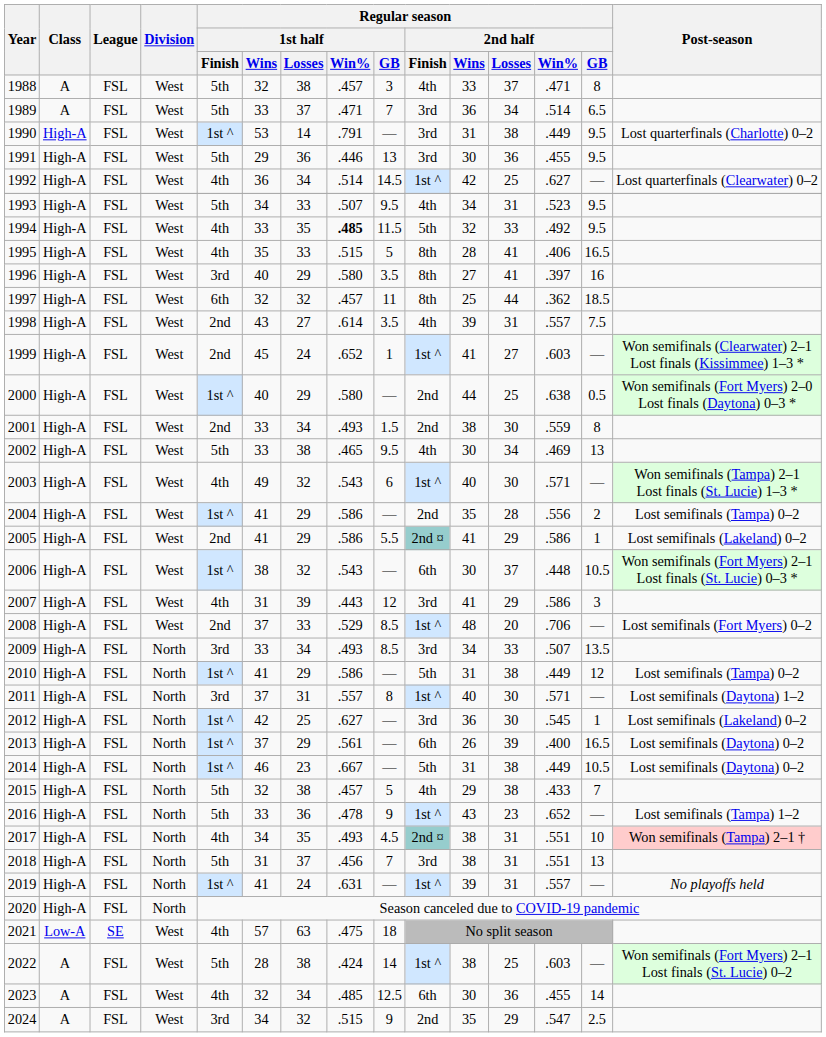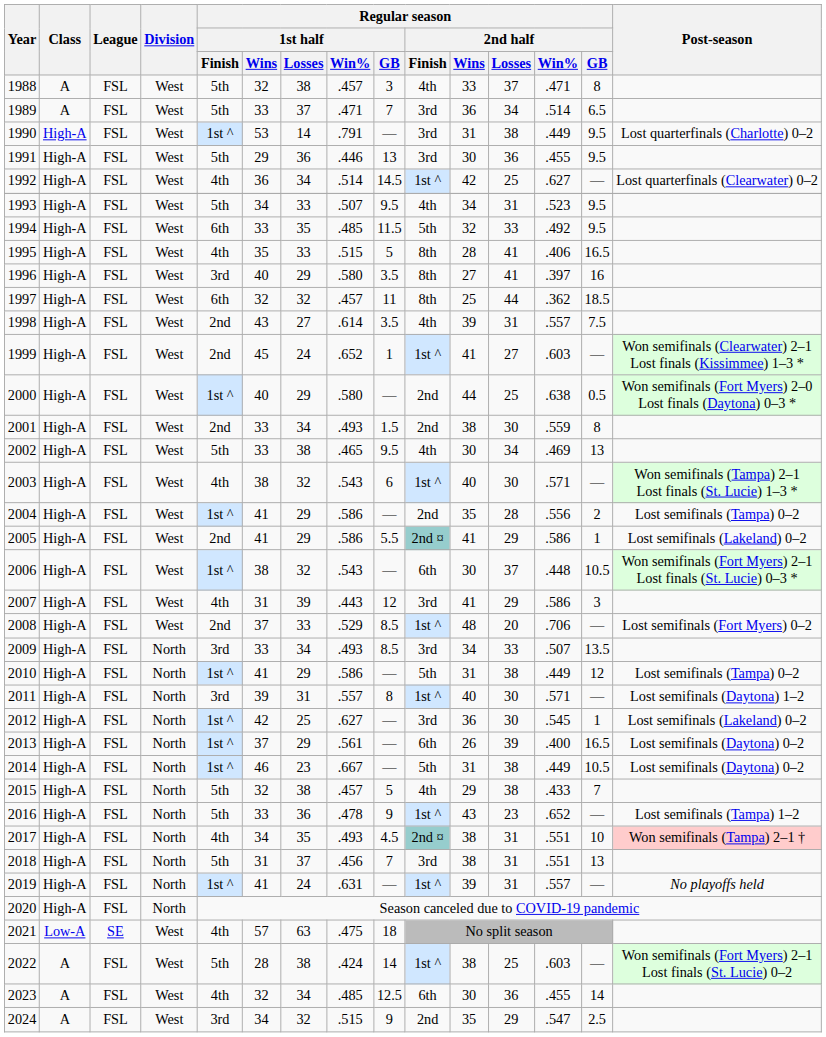1994 | Regular season / 1st half / Finish: 4th -> 6th
1994 | Regular season / 1st half / Win%: bold -> normal
2003 | Regular season / 1st half / Wins: 49 -> 38
2011 | Regular season / 1st half / Wins: 37 -> 39
